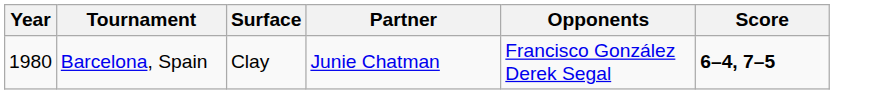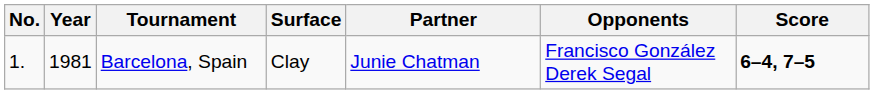+ column: No. | 1.
Barcelona, Spain | Year: 1980 -> 1981
